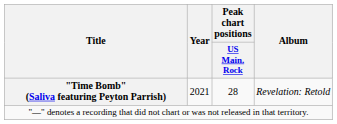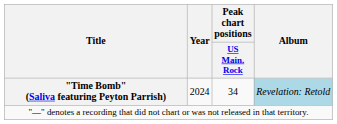"Time Bomb" (Saliva featuring Peyton Parrish) | Year: 2021 -> 2024
"Time Bomb" (Saliva featuring Peyton Parrish) | Peak chart positions / US Main. Rock: 28 -> 34
"Time Bomb" (Saliva featuring Peyton Parrish) | Album: no background -> lightblue background
